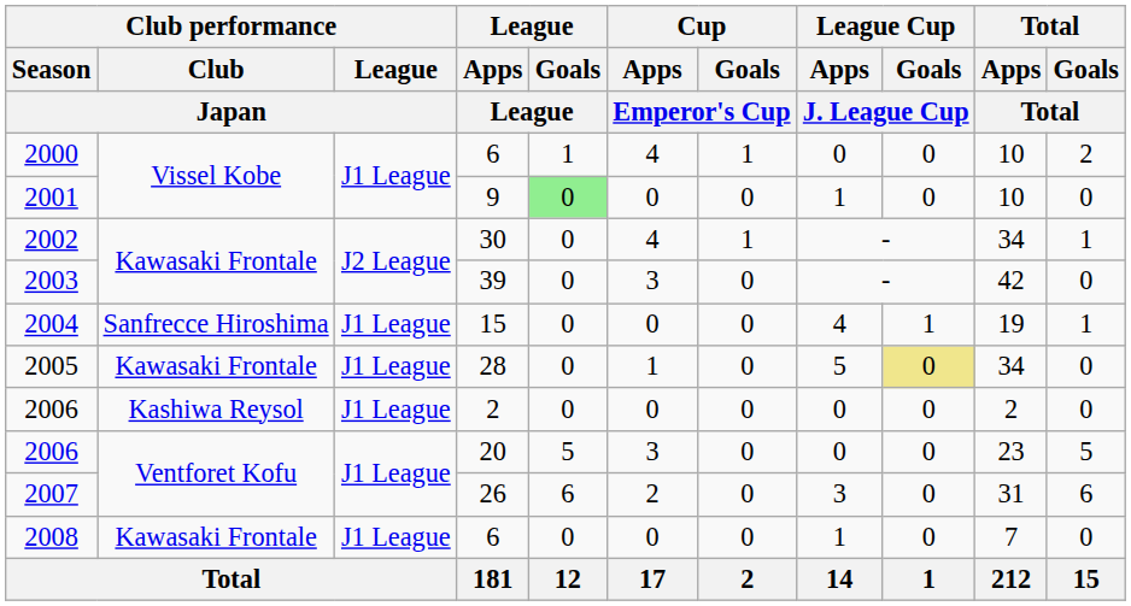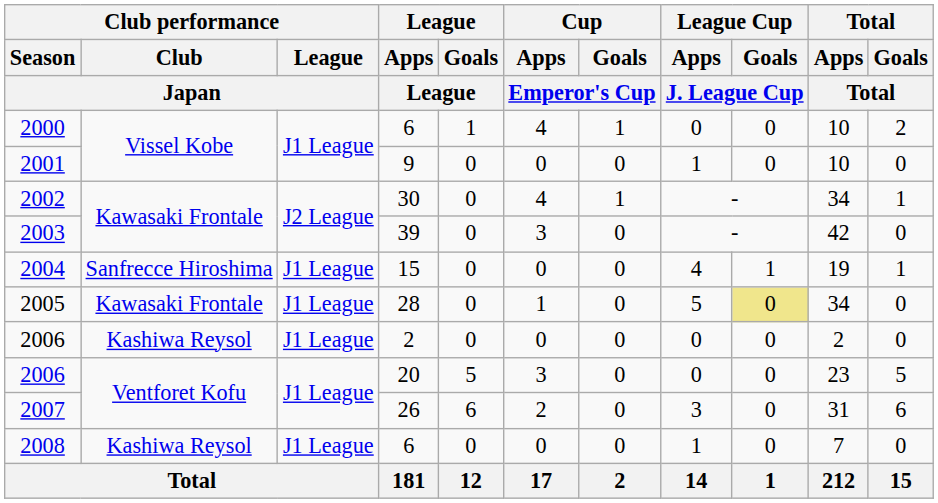2001 | League / Goals / League: lightgreen background -> no background
2008 | Club performance / Club / Japan: Kawasaki Frontale -> Kashiwa Reysol
